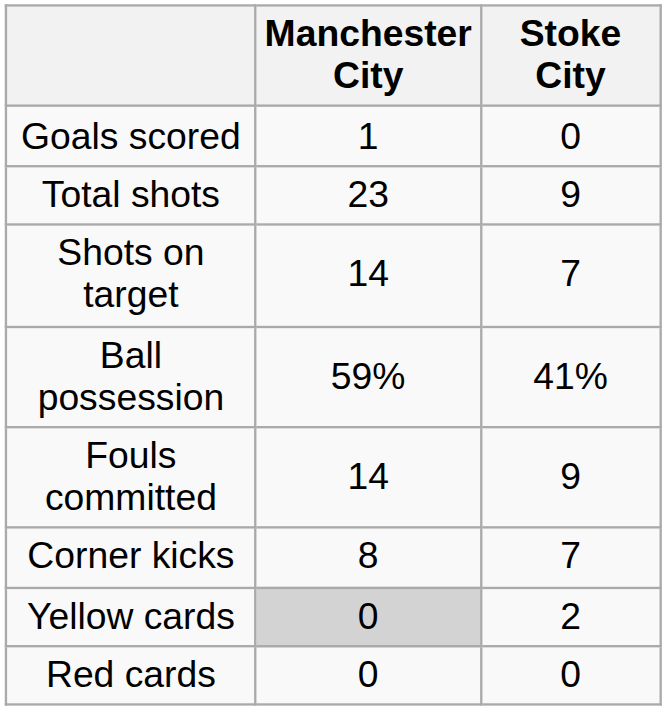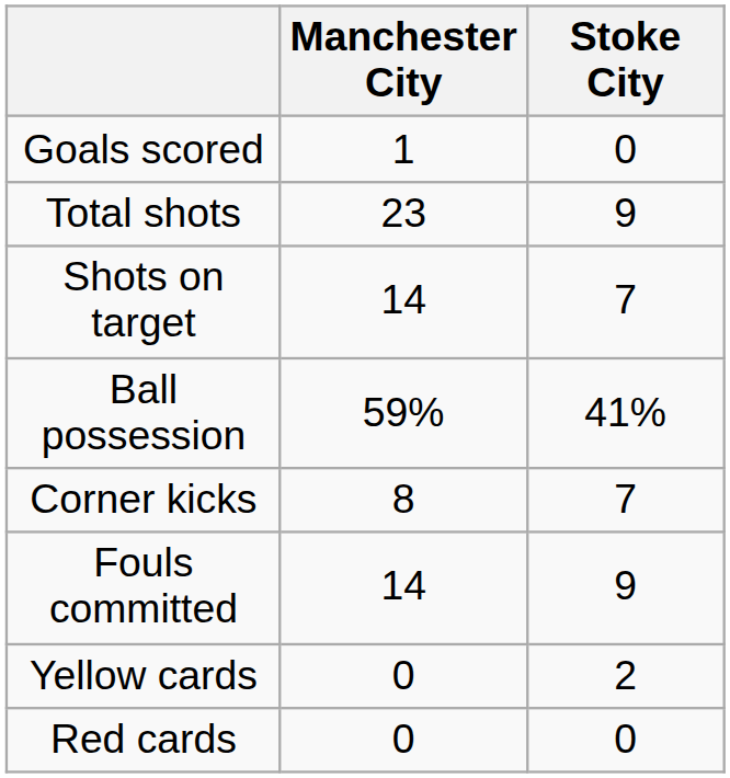rows swapped: Corner kicks <-> Fouls committed
Yellow cards | Manchester City: lightgrey background -> no background
